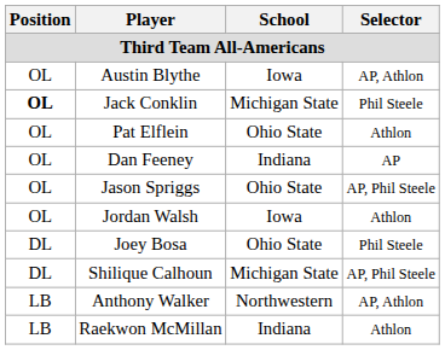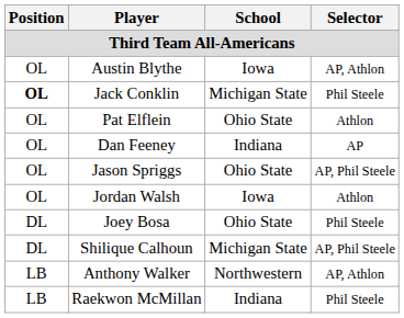Raekwon McMillan | Selector: Athlon -> Phil Steele
